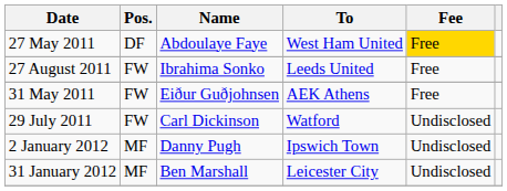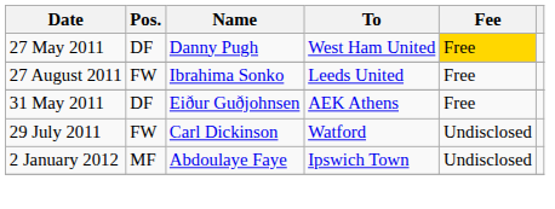27 May 2011 | Name: Abdoulaye Faye -> Danny Pugh
31 May 2011 | Pos.: FW -> DF
2 January 2012 | Name: Danny Pugh -> Abdoulaye Faye
- row: 31 January 2012 | MF | Ben Marshall | Leicester City | Undisclosed
